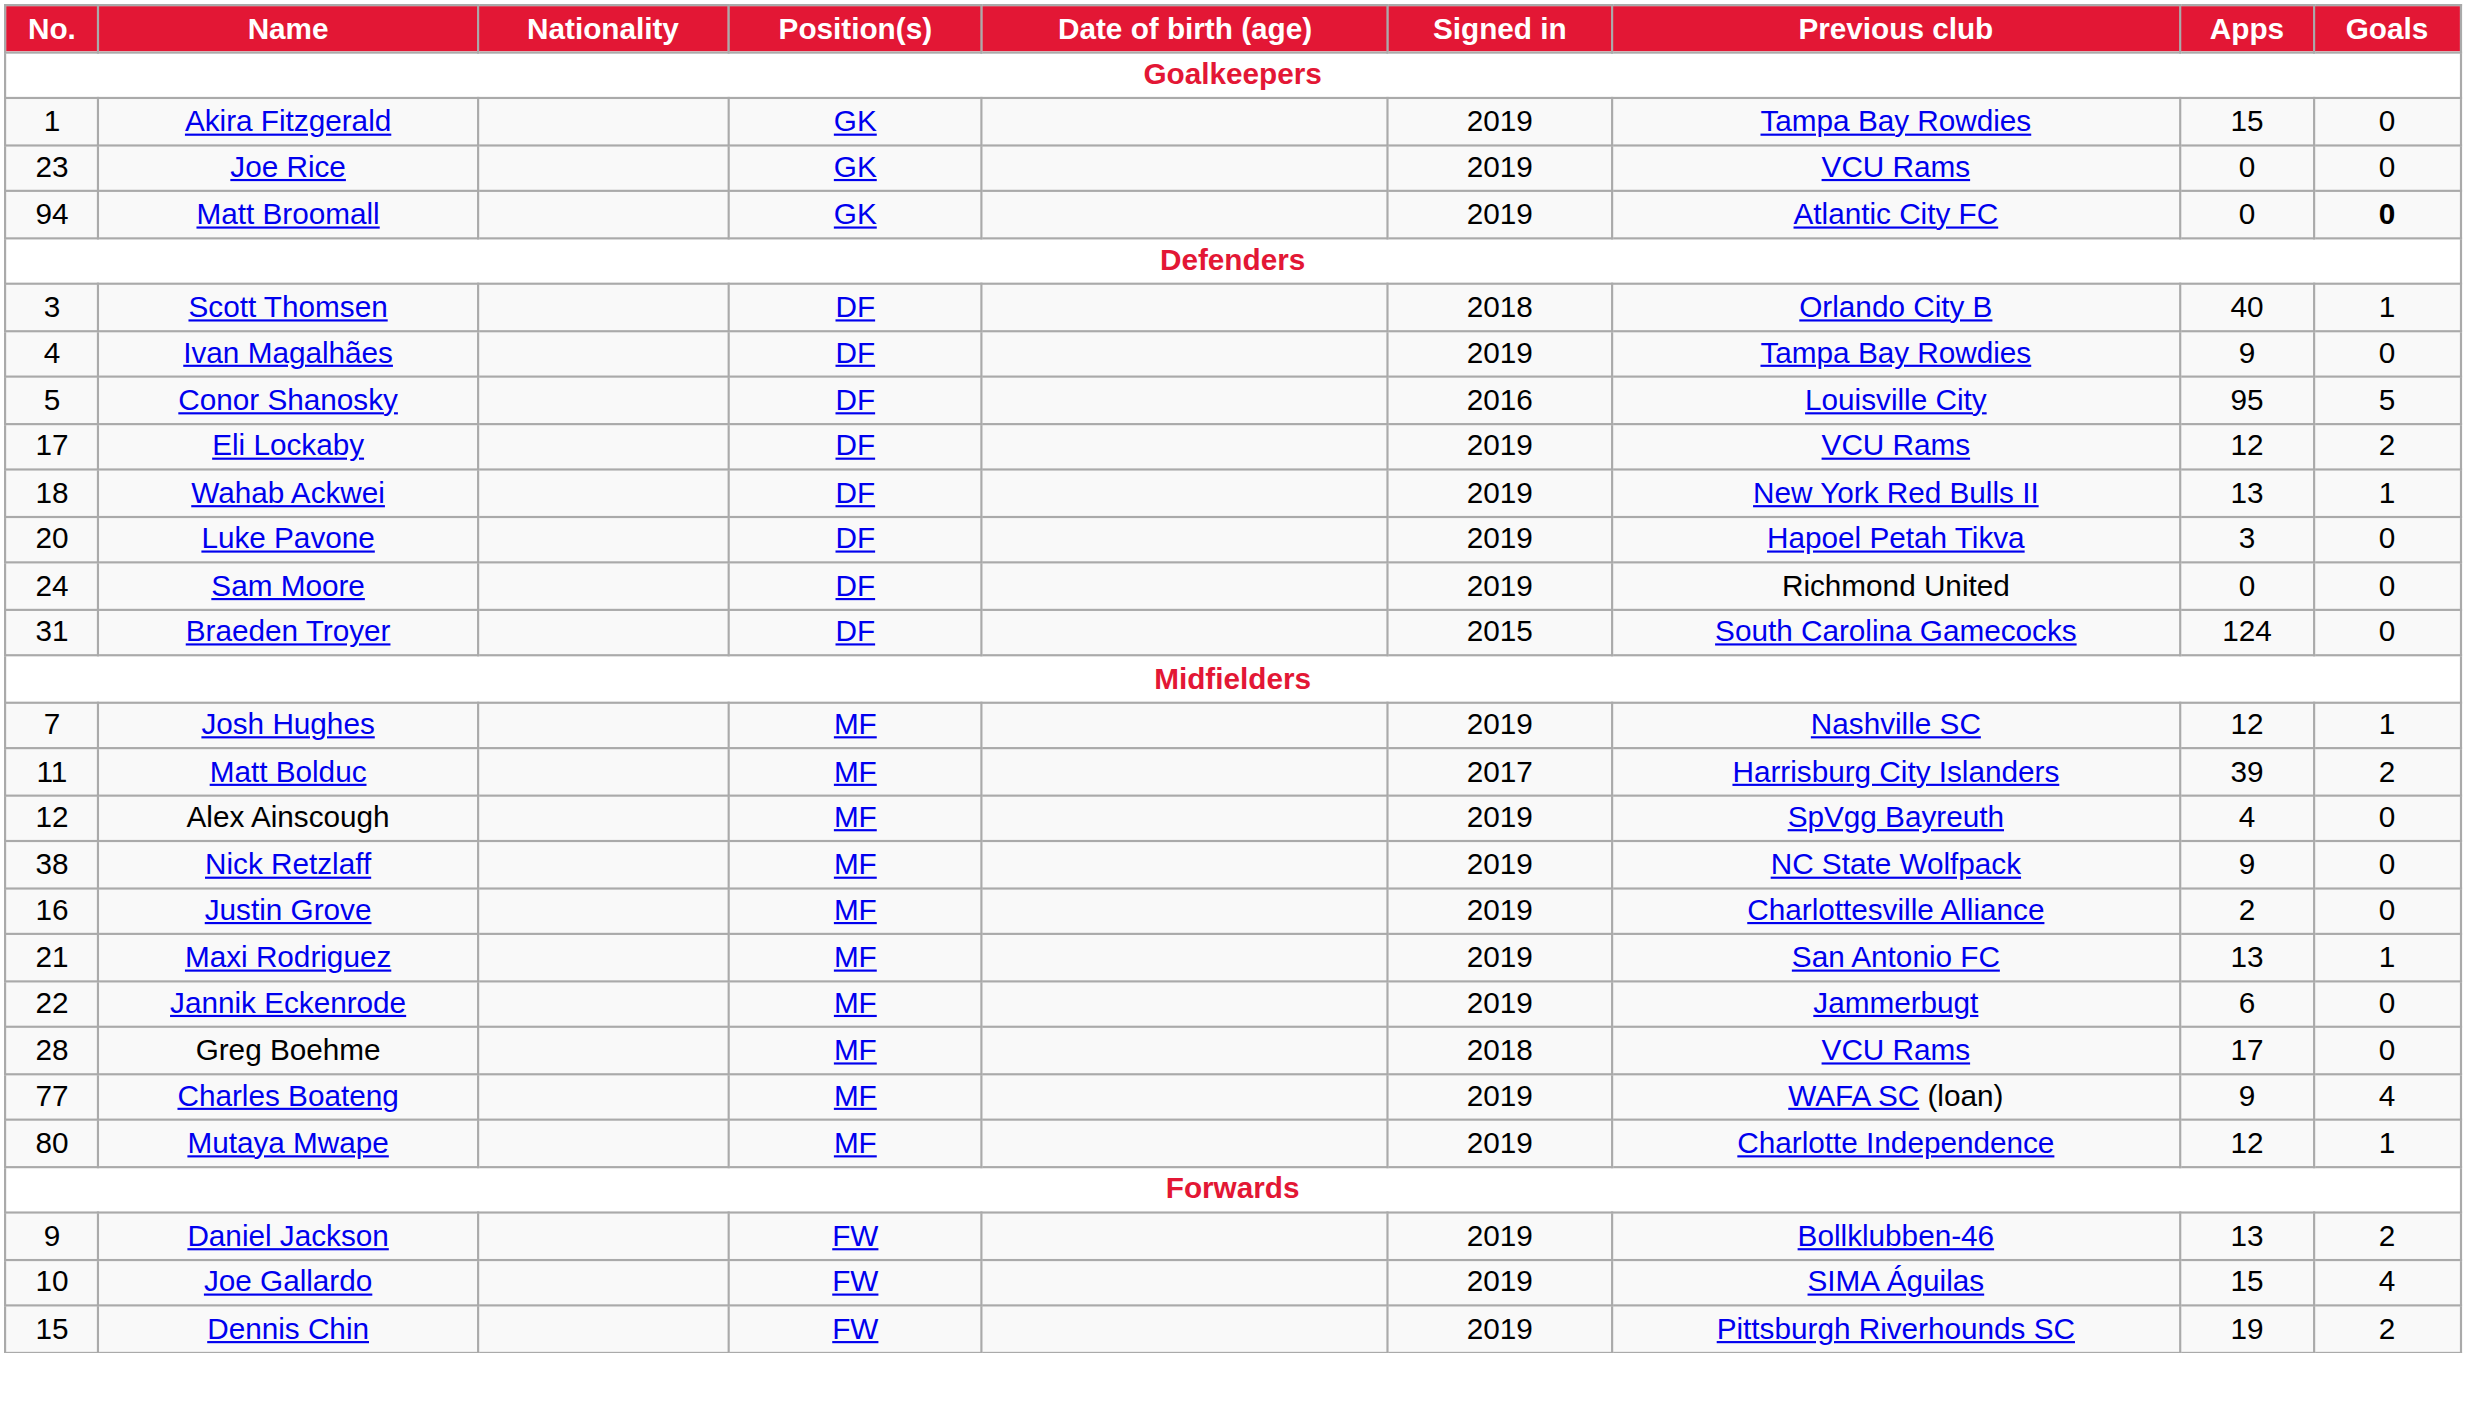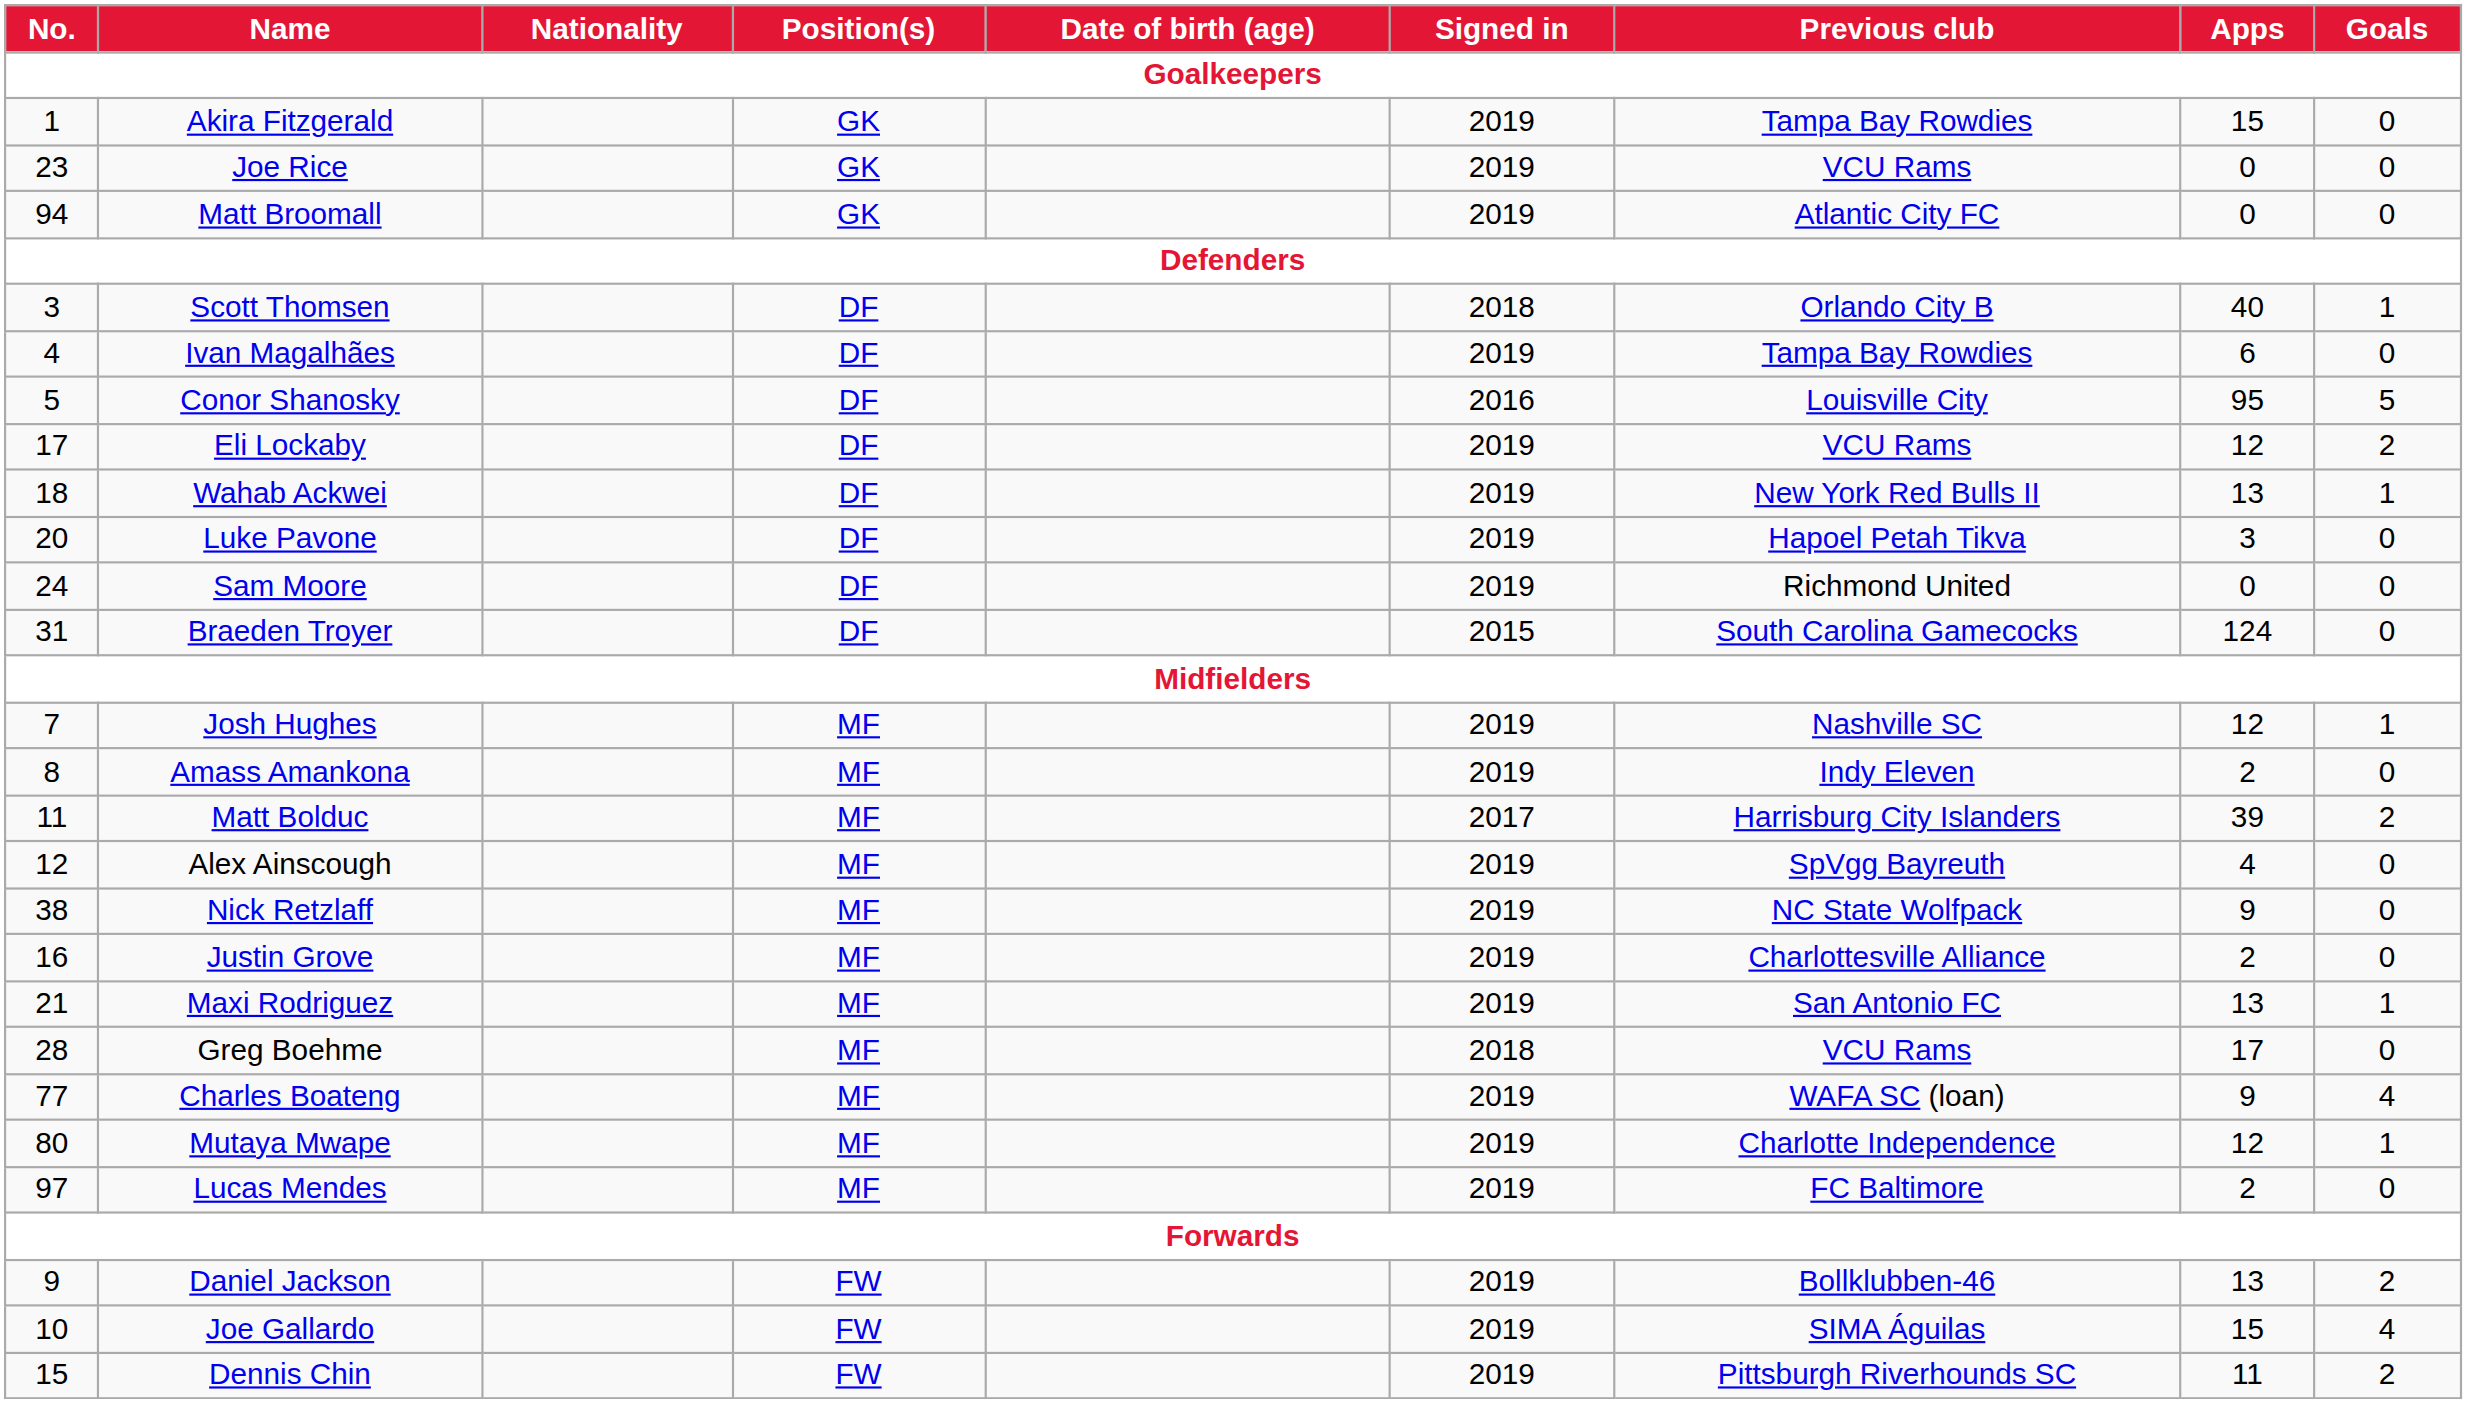Matt Broomall | Goals: bold -> normal
Ivan Magalhães | Apps: 9 -> 6
+ row: 8 | Amass Amankona | MF | 2019 | Indy Eleven | 2 | 0
- row: 22 | Jannik Eckenrode | MF | 2019 | Jammerbugt | 6 | 0
+ row: 97 | Lucas Mendes | MF | 2019 | FC Baltimore | 2 | 0
Dennis Chin | Apps: 19 -> 11
